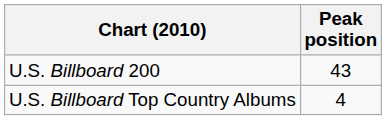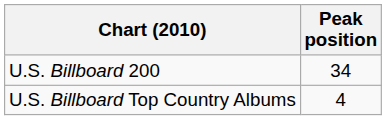U.S. Billboard 200 | Peak position: 43 -> 34
